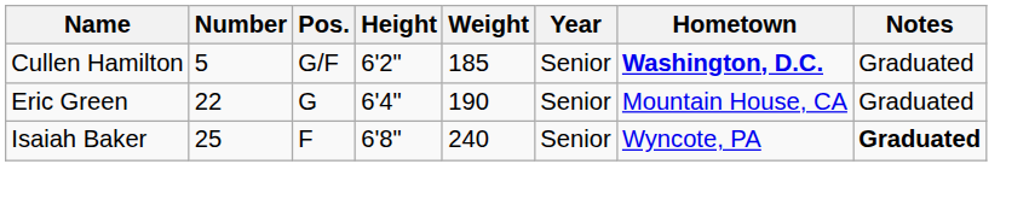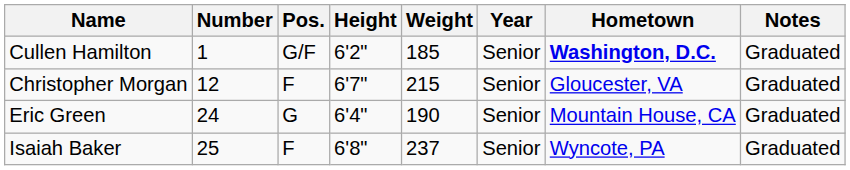Cullen Hamilton | Number: 5 -> 1
+ row: Christopher Morgan | 12 | F | 6'7" | 215 | Senior | Gloucester, VA | Graduated
Eric Green | Number: 22 -> 24
Isaiah Baker | Weight: 240 -> 237
Isaiah Baker | Notes: bold -> normal
